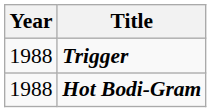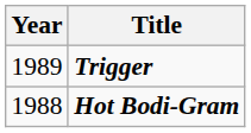Trigger | Year: 1988 -> 1989
